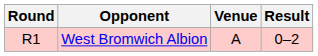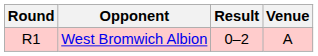columns swapped: Venue <-> Result
